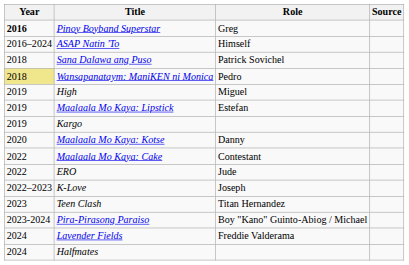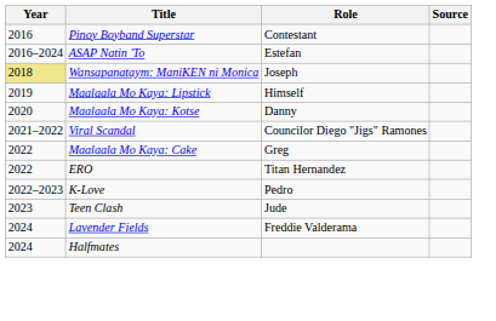Pinoy Boyband Superstar | Year: bold -> normal
Pinoy Boyband Superstar | Role: Greg -> Contestant
ASAP Natin 'To | Role: Himself -> Estefan
- row: 2018 | Sana Dalawa ang Puso | Patrick Sovichel
Wansapanataym: ManiKEN ni Monica | Role: Pedro -> Joseph
- row: 2019 | High | Miguel
Maalaala Mo Kaya: Lipstick | Role: Estefan -> Himself
- row: 2019 | Kargo
+ row: 2021–2022 | Viral Scandal | Councilor Diego "Jigs" Ramones
Maalaala Mo Kaya: Cake | Role: Contestant -> Greg
ERO | Role: Jude -> Titan Hernandez
K-Love | Role: Joseph -> Pedro
Teen Clash | Role: Titan Hernandez -> Jude
- row: 2023-2024 | Pira-Pirasong Paraiso | Boy "Kano" Guinto-Abiog / Michael
